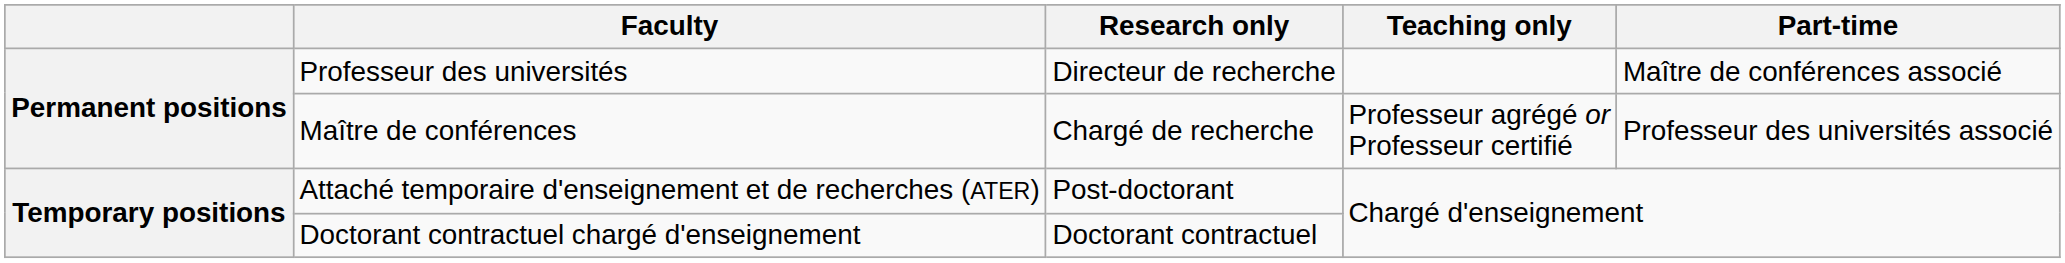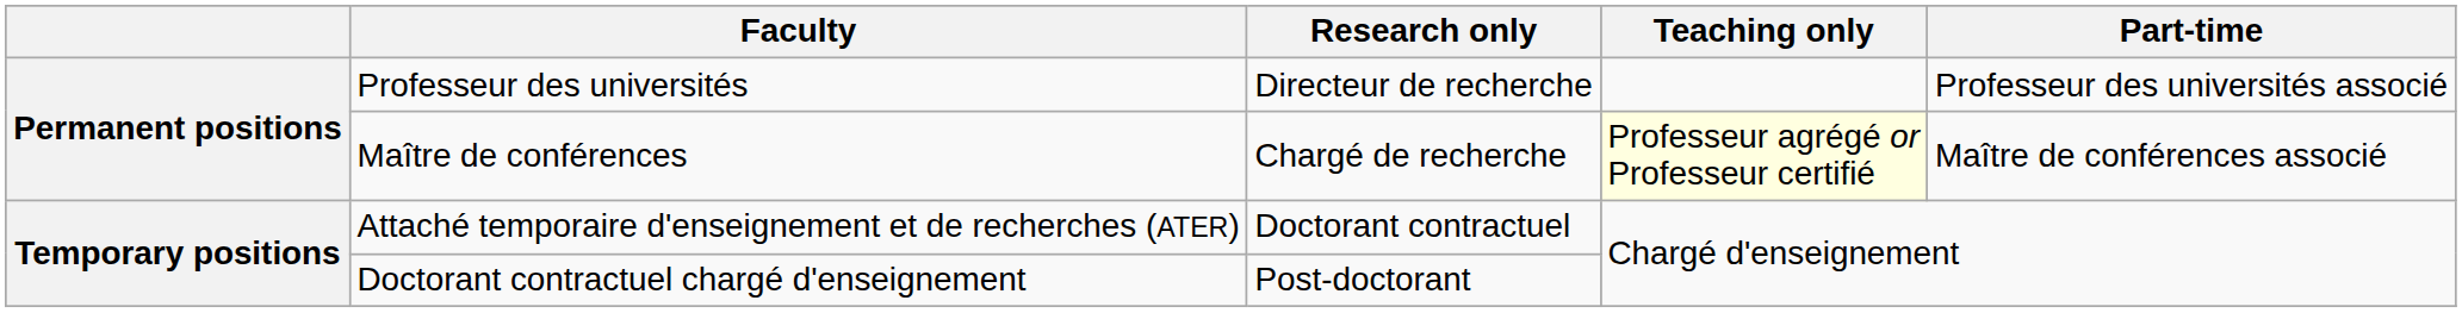Professeur des universités | Part-time: Maître de conférences associé -> Professeur des universités associé
Maître de conférences | Teaching only: no background -> lightyellow background
Maître de conférences | Part-time: Professeur des universités associé -> Maître de conférences associé
Attaché temporaire d'enseignement et de recherches (ATER) | Research only: Post-doctorant -> Doctorant contractuel
Doctorant contractuel chargé d'enseignement | Research only: Doctorant contractuel -> Post-doctorant
